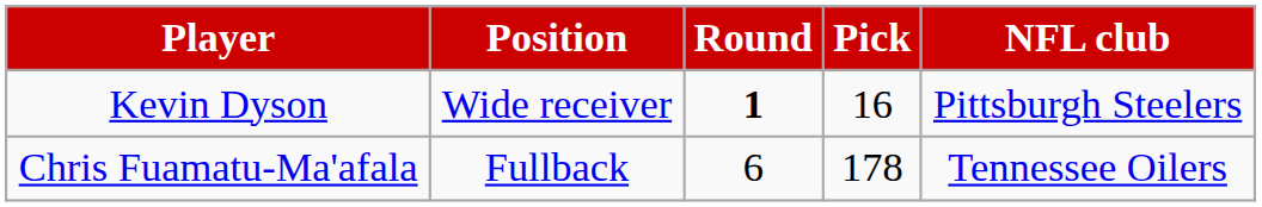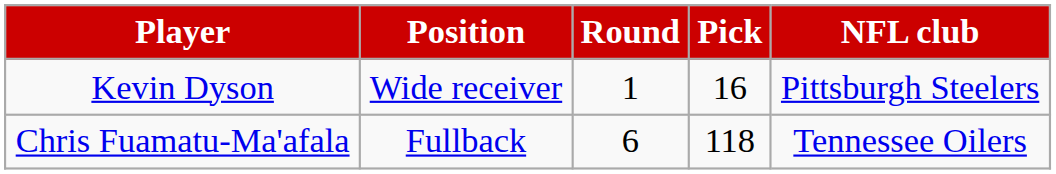Kevin Dyson | Round: bold -> normal
Chris Fuamatu-Ma'afala | Pick: 178 -> 118
